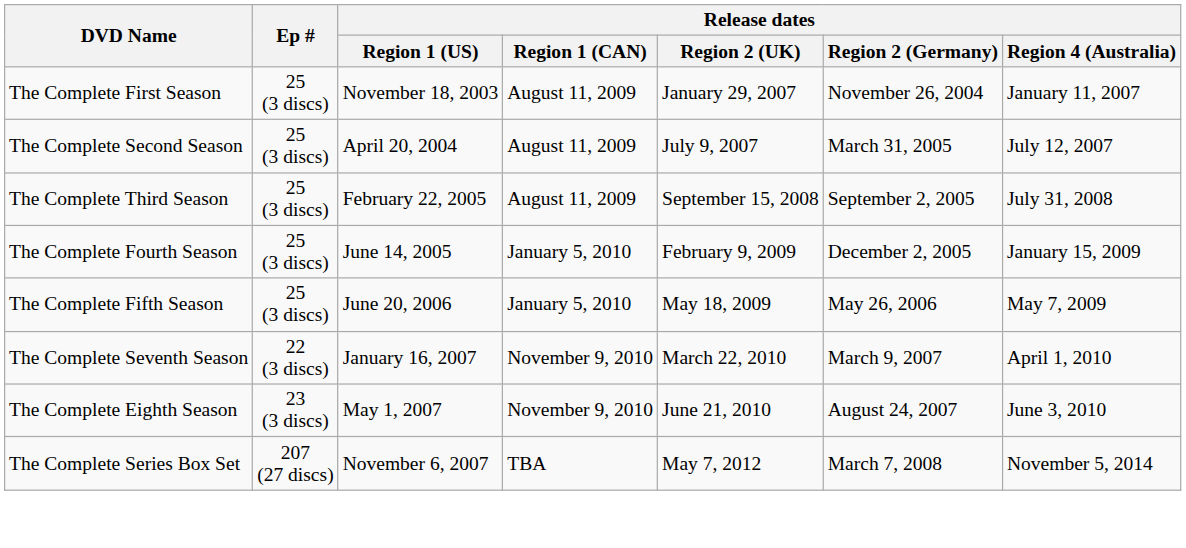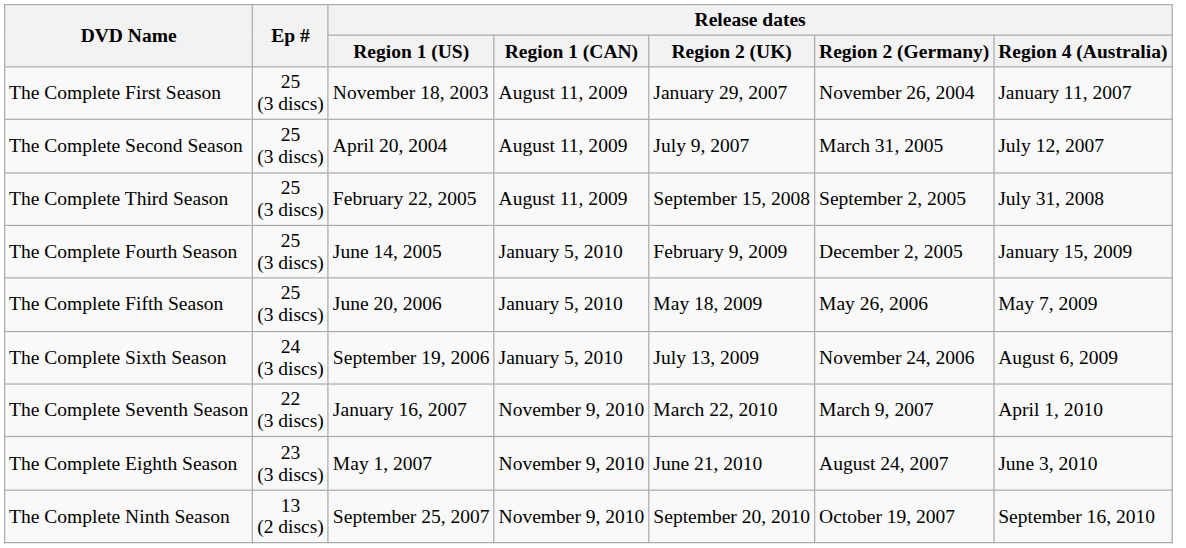+ row: The Complete Sixth Season | 24 (3 discs) | September 19, 2006 | January 5, 2010 | July 13, 2009 | November 24, 2006 | August 6, 2009
+ row: The Complete Ninth Season | 13 (2 discs) | September 25, 2007 | November 9, 2010 | September 20, 2010 | October 19, 2007 | September 16, 2010
- row: The Complete Series Box Set | 207 (27 discs) | November 6, 2007 | TBA | May 7, 2012 | March 7, 2008 | November 5, 2014
